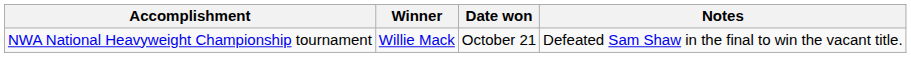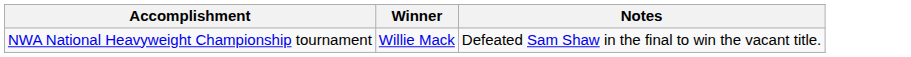- column: Date won | October 21
